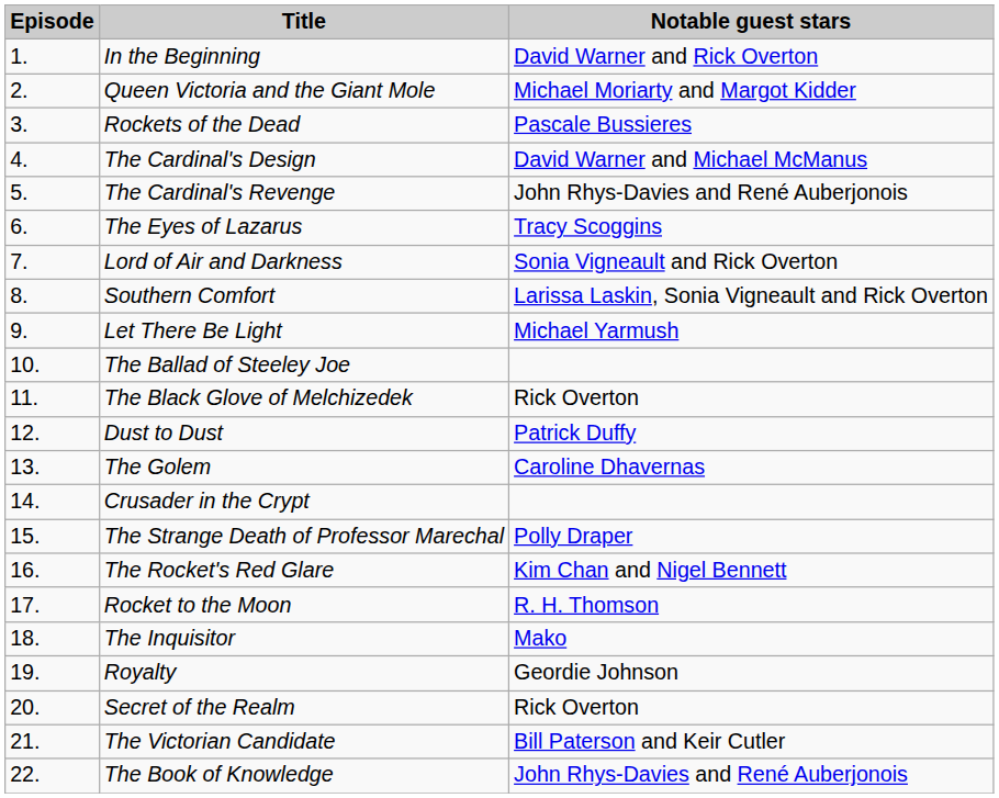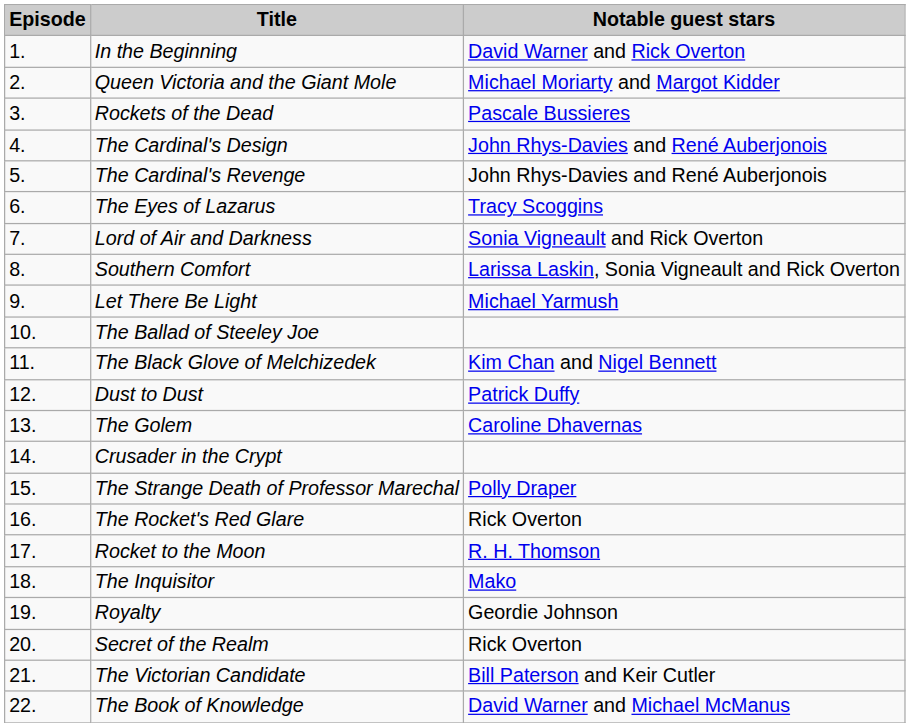The Cardinal's Design | Notable guest stars: David Warner and Michael McManus -> John Rhys-Davies and René Auberjonois
The Black Glove of Melchizedek | Notable guest stars: Rick Overton -> Kim Chan and Nigel Bennett
The Rocket's Red Glare | Notable guest stars: Kim Chan and Nigel Bennett -> Rick Overton
The Book of Knowledge | Notable guest stars: John Rhys-Davies and René Auberjonois -> David Warner and Michael McManus
